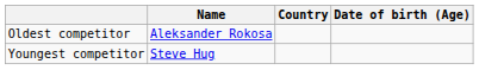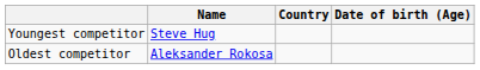rows swapped: Youngest competitor <-> Oldest competitor
